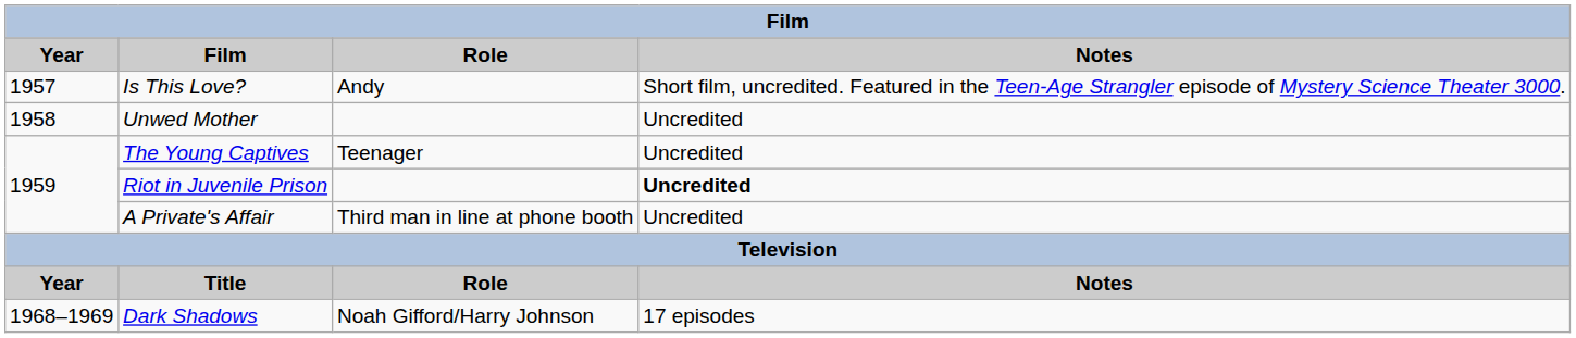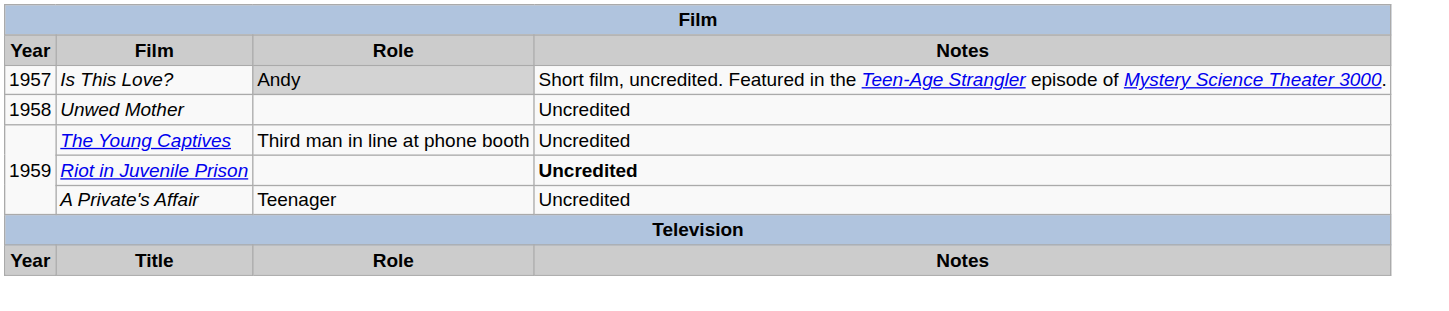Is This Love? | Role: no background -> lightgrey background
The Young Captives | Role: Teenager -> Third man in line at phone booth
A Private's Affair | Role: Third man in line at phone booth -> Teenager
- row: 1968–1969 | Dark Shadows | Noah Gifford/Harry Johnson | 17 episodes
